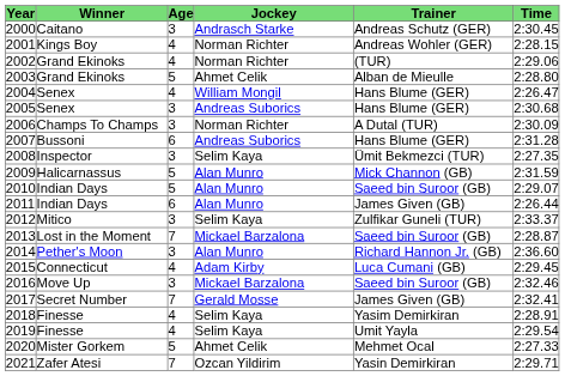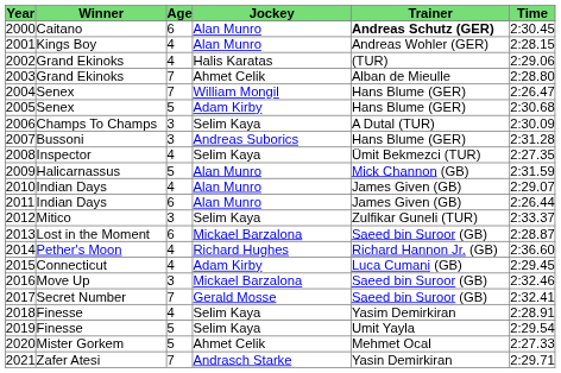2000 | Age: 3 -> 6
2000 | Jockey: Andrasch Starke -> Alan Munro
2000 | Trainer: normal -> bold
2001 | Jockey: Norman Richter -> Alan Munro
2002 | Jockey: Norman Richter -> Halis Karatas
2003 | Age: 5 -> 7
2004 | Age: 4 -> 7
2005 | Age: 3 -> 5
2005 | Jockey: Andreas Suborics -> Adam Kirby
2006 | Jockey: Norman Richter -> Selim Kaya
2007 | Age: 6 -> 3
2008 | Age: 3 -> 4
2010 | Age: 5 -> 4
2010 | Trainer: Saeed bin Suroor (GB) -> James Given (GB)
2013 | Age: 7 -> 6
2014 | Age: 3 -> 4
2014 | Jockey: Alan Munro -> Richard Hughes
2017 | Trainer: James Given (GB) -> Saeed bin Suroor (GB)
2019 | Age: 4 -> 5
2021 | Jockey: Ozcan Yildirim -> Andrasch Starke
